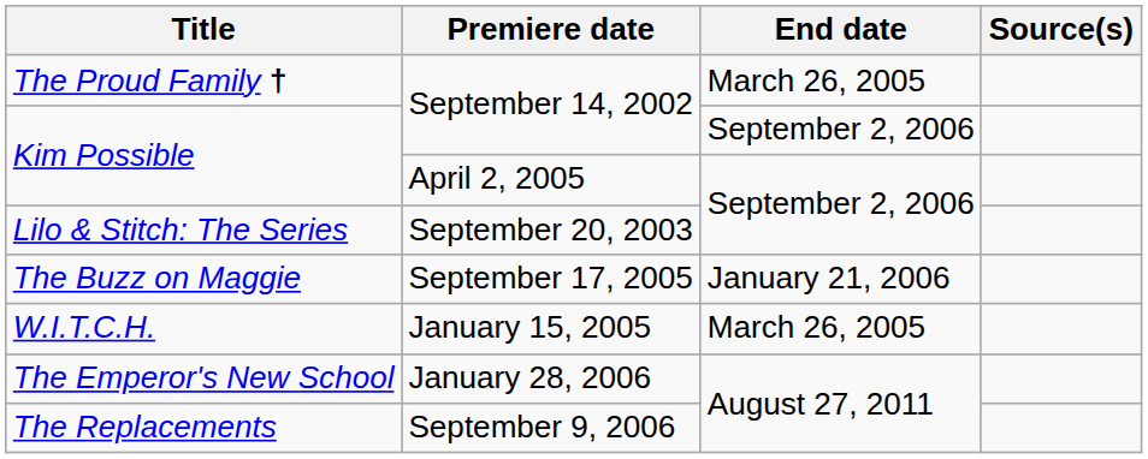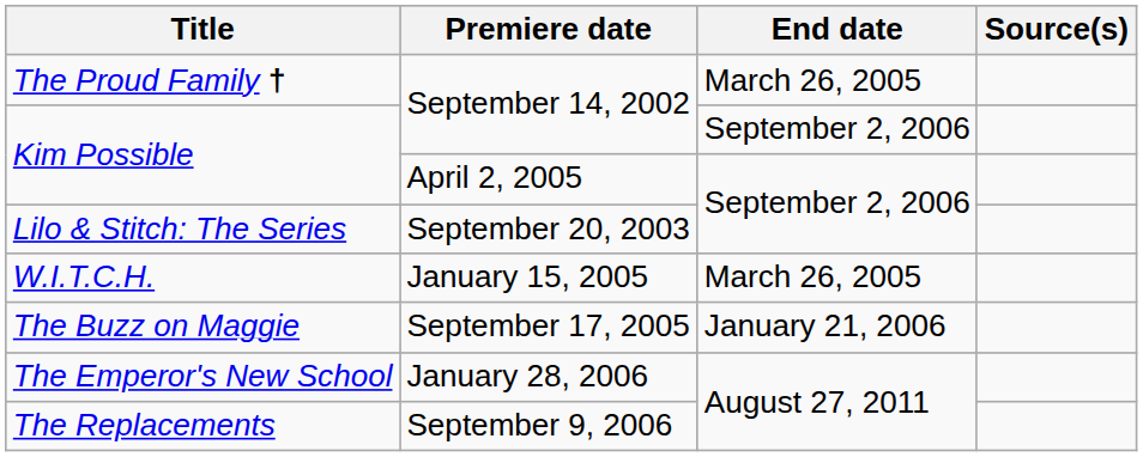rows swapped: W.I.T.C.H. <-> The Buzz on Maggie
